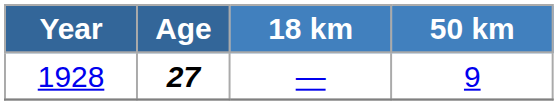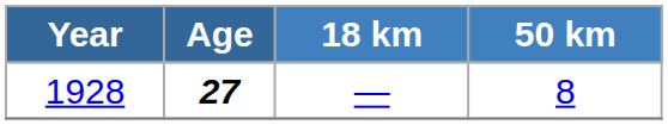1928 | 50 km: 9 -> 8
